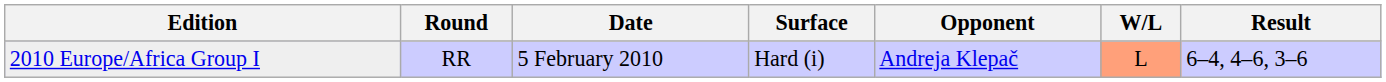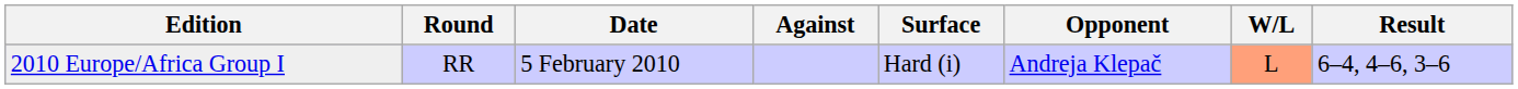+ column: Against
